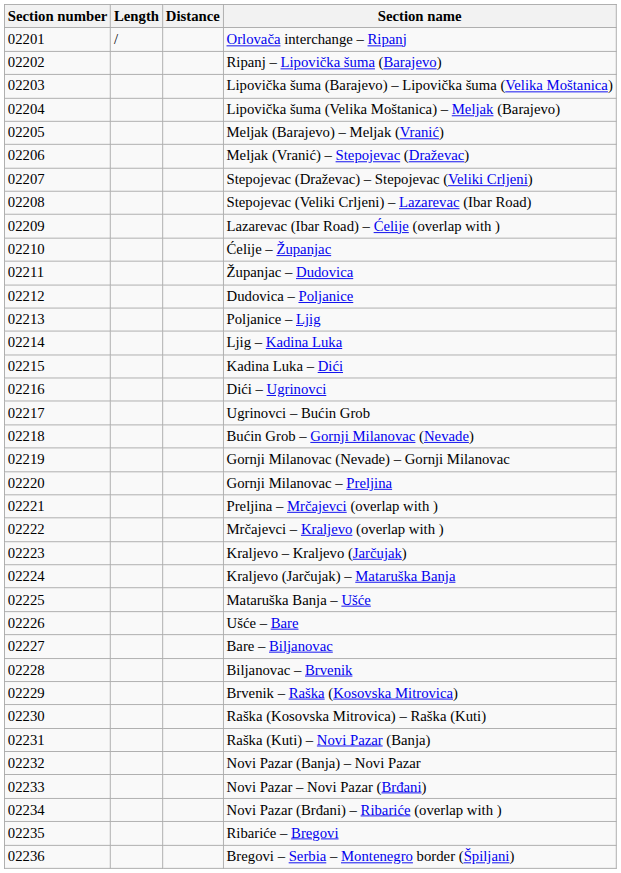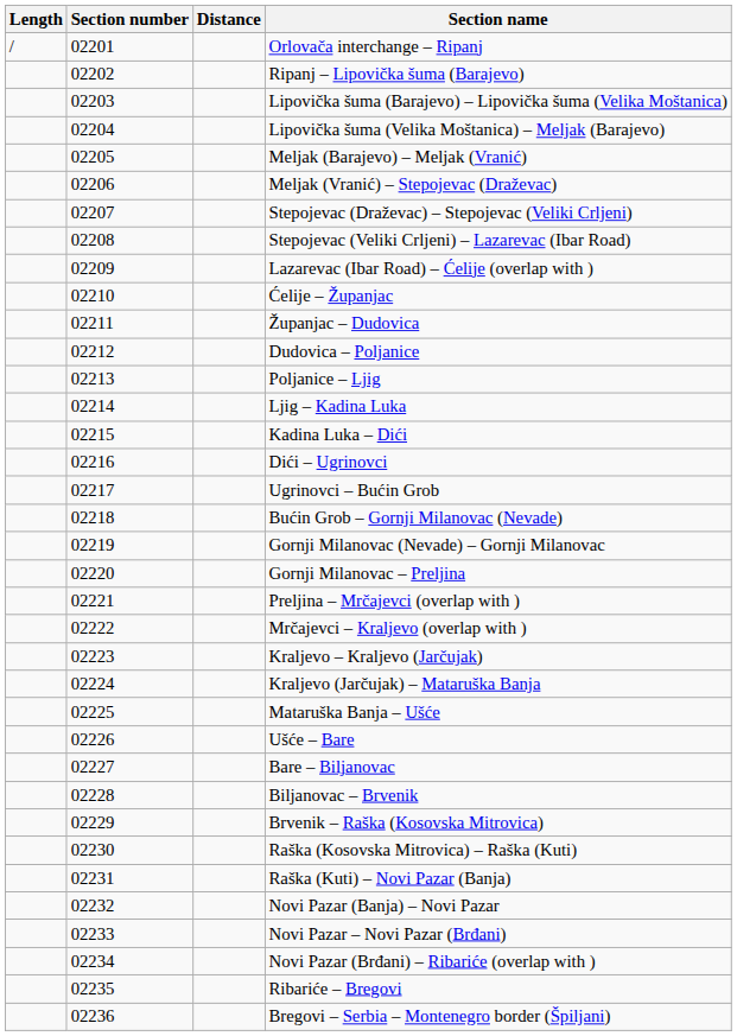columns swapped: Section number <-> Length
